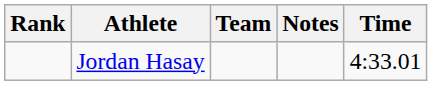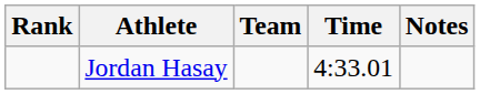columns swapped: Time <-> Notes
